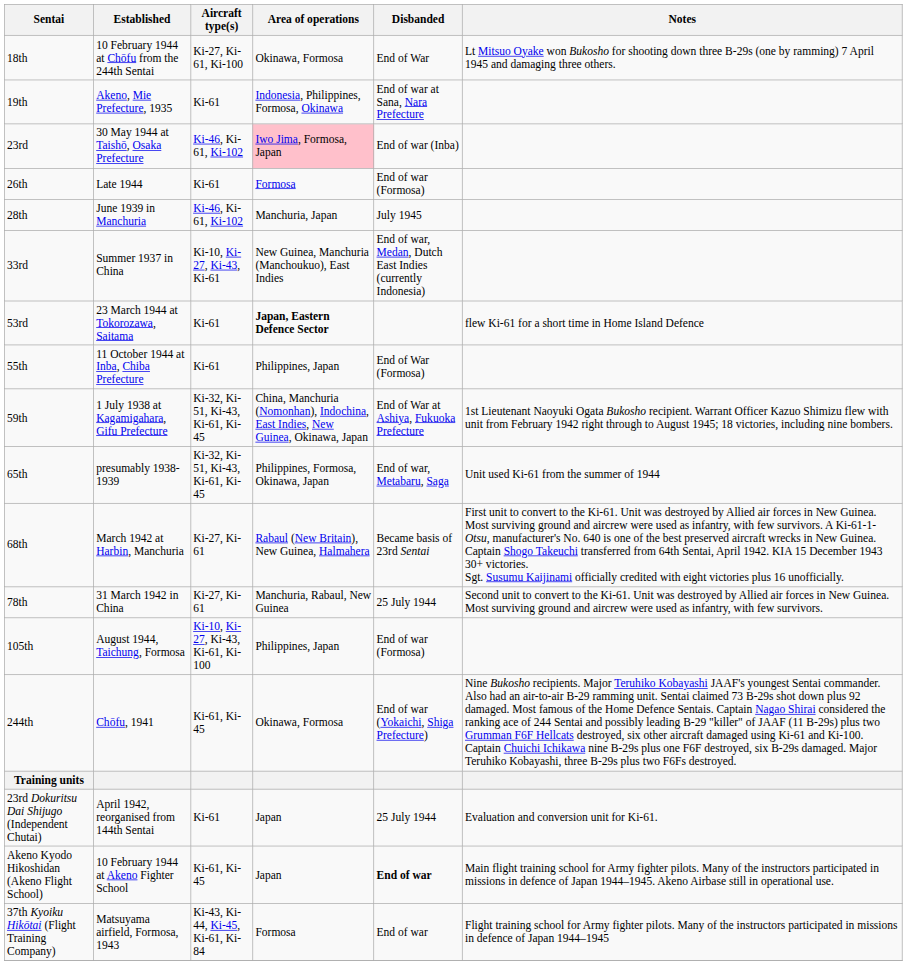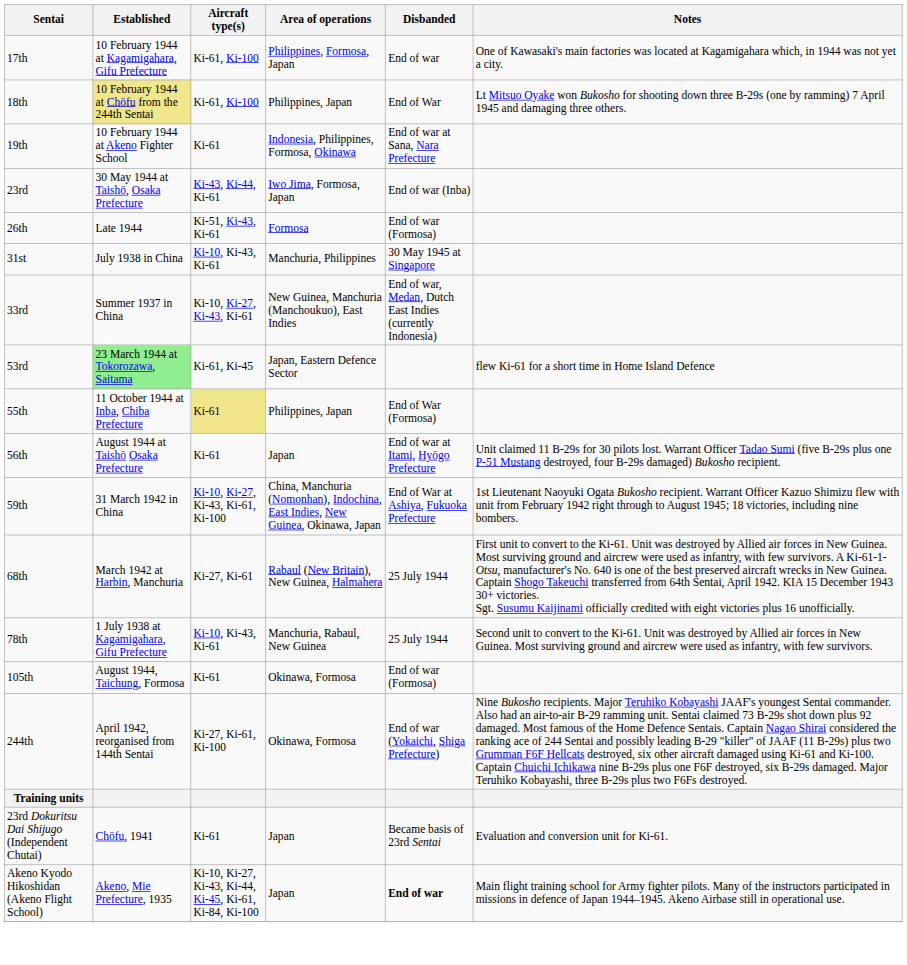+ row: 17th | 10 February 1944 at Kagamigahara, Gifu Prefecture | Ki-61, Ki-100 | Philippines, Formosa, Japan | End of war | One of Kawasaki's main factories was located at Kagamigahara which, in 1944 was not yet a city.
18th | Established: no background -> khaki background
18th | Aircraft type(s): Ki-27, Ki-61, Ki-100 -> Ki-61, Ki-100
18th | Area of operations: Okinawa, Formosa -> Philippines, Japan
19th | Established: Akeno, Mie Prefecture, 1935 -> 10 February 1944 at Akeno Fighter School
23rd | Aircraft type(s): Ki-46, Ki-61, Ki-102 -> Ki-43, Ki-44, Ki-61
23rd | Area of operations: pink background -> no background
26th | Aircraft type(s): Ki-61 -> Ki-51, Ki-43, Ki-61
- row: 28th | June 1939 in Manchuria | Ki-46, Ki-61, Ki-102 | Manchuria, Japan | July 1945
+ row: 31st | July 1938 in China | Ki-10, Ki-43, Ki-61 | Manchuria, Philippines | 30 May 1945 at Singapore
53rd | Established: no background -> lightgreen background
53rd | Aircraft type(s): Ki-61 -> Ki-61, Ki-45
53rd | Area of operations: bold -> normal
55th | Aircraft type(s): no background -> khaki background
+ row: 56th | August 1944 at Taishō Osaka Prefecture | Ki-61 | Japan | End of war at Itami, Hyōgo Prefecture | Unit claimed 11 B-29s for 30 pilots lost. Warrant Officer Tadao Sumi (five B-29s plus one P-51 Mustang destroyed, four B-29s damaged) Bukosho recipient.
59th | Established: 1 July 1938 at Kagamigahara, Gifu Prefecture -> 31 March 1942 in China
59th | Aircraft type(s): Ki-32, Ki-51, Ki-43, Ki-61, Ki-45 -> Ki-10, Ki-27, Ki-43, Ki-61, Ki-100
- row: 65th | presumably 1938-1939 | Ki-32, Ki-51, Ki-43, Ki-61, Ki-45 | Philippines, Formosa, Okinawa, Japan | End of war, Metabaru, Saga | Unit used Ki-61 from the summer of 1944
68th | Disbanded: Became basis of 23rd Sentai -> 25 July 1944
78th | Established: 31 March 1942 in China -> 1 July 1938 at Kagamigahara, Gifu Prefecture
78th | Aircraft type(s): Ki-27, Ki-61 -> Ki-10, Ki-43, Ki-61
105th | Aircraft type(s): Ki-10, Ki-27, Ki-43, Ki-61, Ki-100 -> Ki-61
105th | Area of operations: Philippines, Japan -> Okinawa, Formosa
244th | Established: Chōfu, 1941 -> April 1942, reorganised from 144th Sentai
244th | Aircraft type(s): Ki-61, Ki-45 -> Ki-27, Ki-61, Ki-100
23rd Dokuritsu Dai Shijugo (Independent Chutai) | Established: April 1942, reorganised from 144th Sentai -> Chōfu, 1941
23rd Dokuritsu Dai Shijugo (Independent Chutai) | Disbanded: 25 July 1944 -> Became basis of 23rd Sentai
Akeno Kyodo Hikoshidan (Akeno Flight School) | Established: 10 February 1944 at Akeno Fighter School -> Akeno, Mie Prefecture, 1935
Akeno Kyodo Hikoshidan (Akeno Flight School) | Aircraft type(s): Ki-61, Ki-45 -> Ki-10, Ki-27, Ki-43, Ki-44, Ki-45, Ki-61, Ki-84, Ki-100
- row: 37th Kyoiku Hikōtai (Flight Training Company) | Matsuyama airfield, Formosa, 1943 | Ki-43, Ki-44, Ki-45, Ki-61, Ki-84 | Formosa | End of war | Flight training school for Army fighter pilots. Many of the instructors participated in missions in defence of Japan 1944–1945
